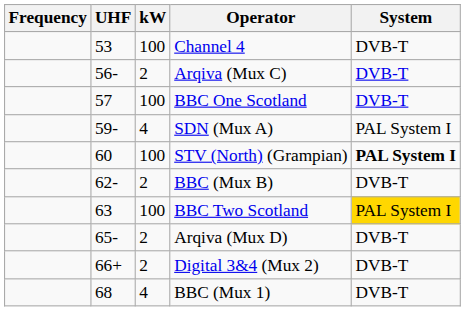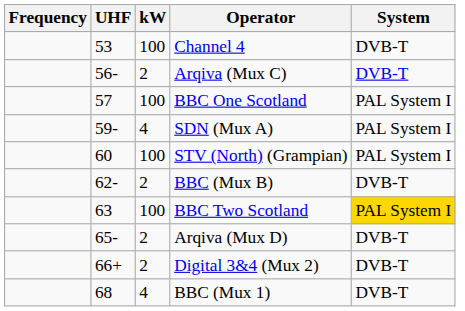BBC One Scotland | System: DVB-T -> PAL System I
STV (North) (Grampian) | System: bold -> normal
